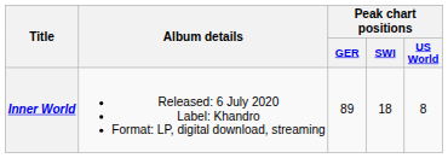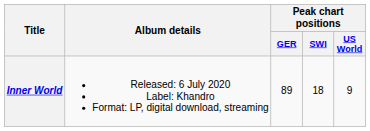Inner World | Peak chart positions / US World: 8 -> 9
